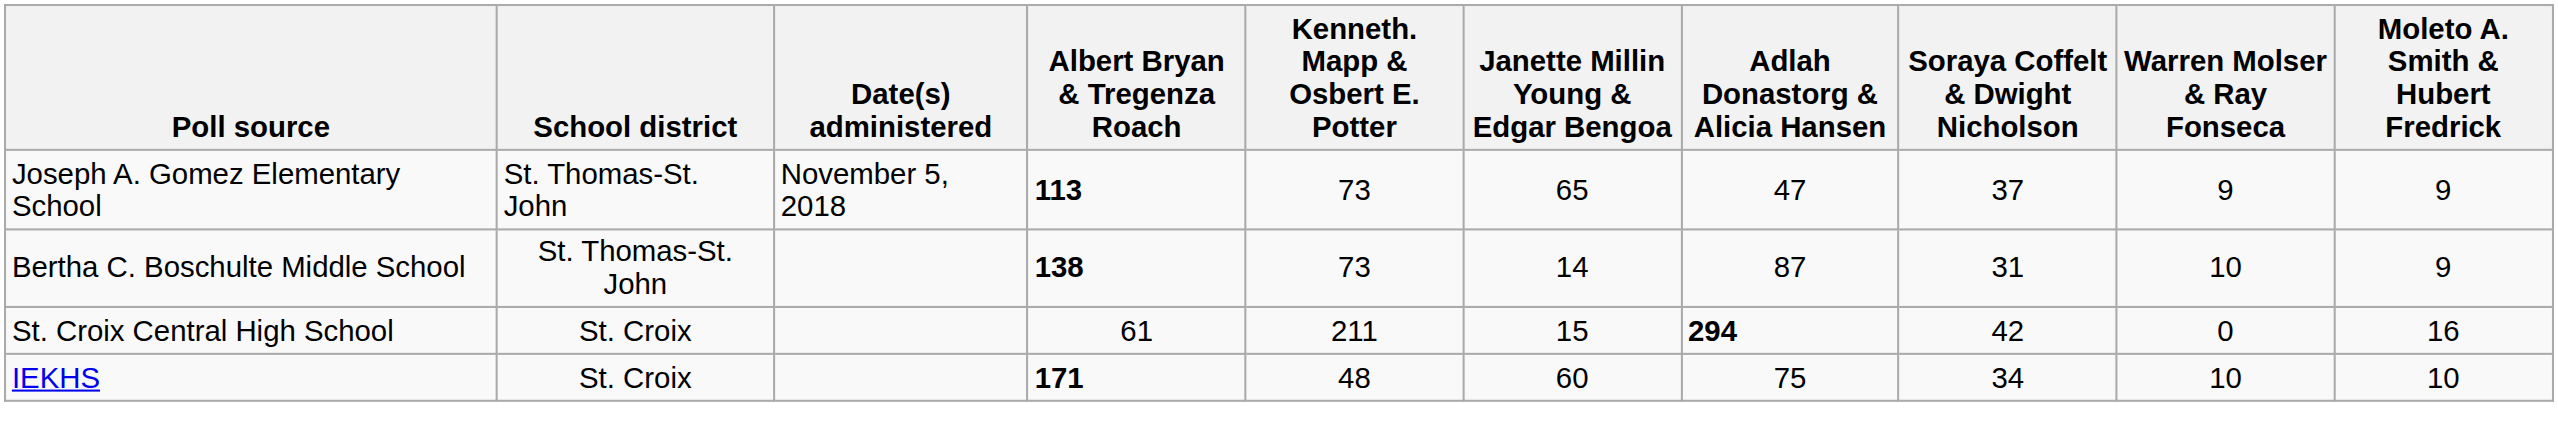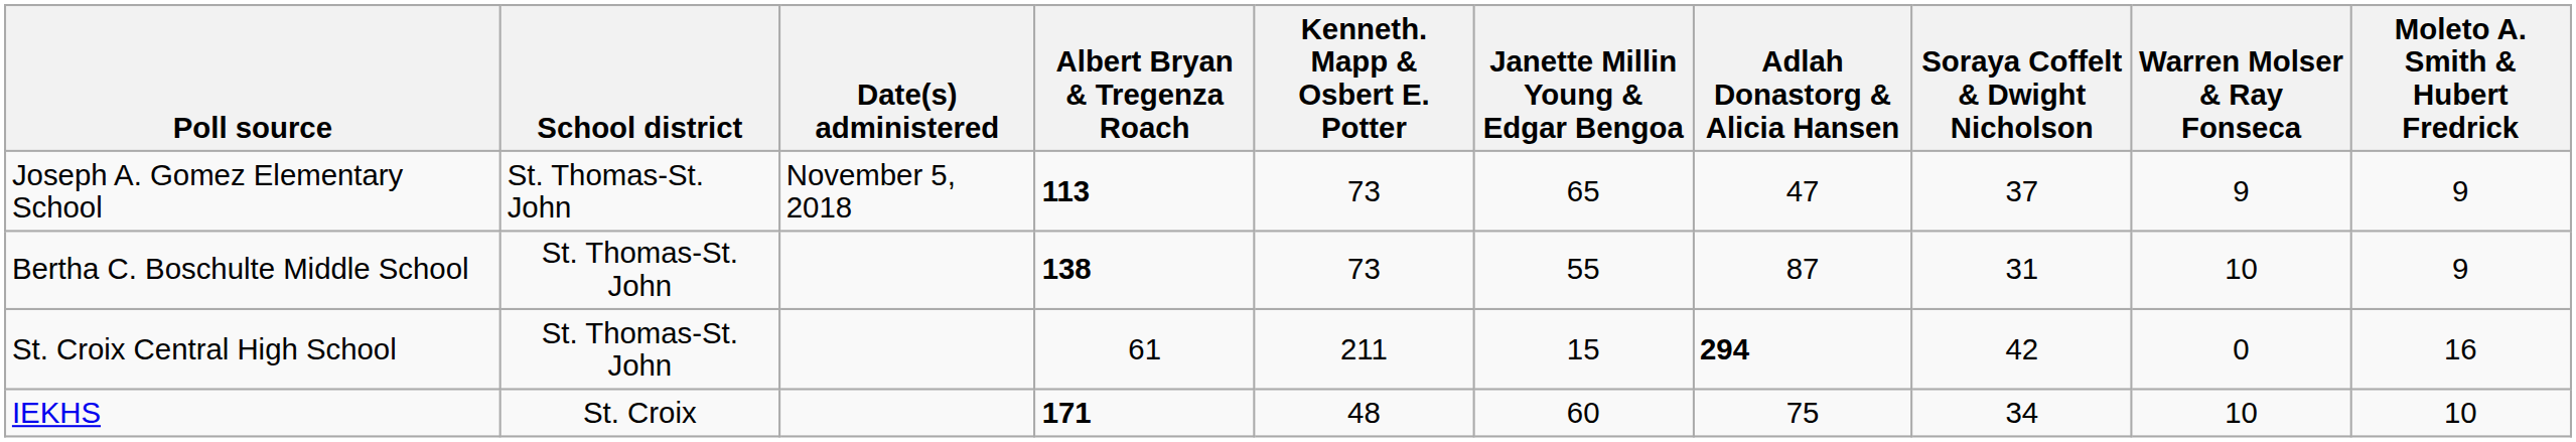Bertha C. Boschulte Middle School | Janette Millin Young & Edgar Bengoa: 14 -> 55
St. Croix Central High School | School district: St. Croix -> St. Thomas-St. John
